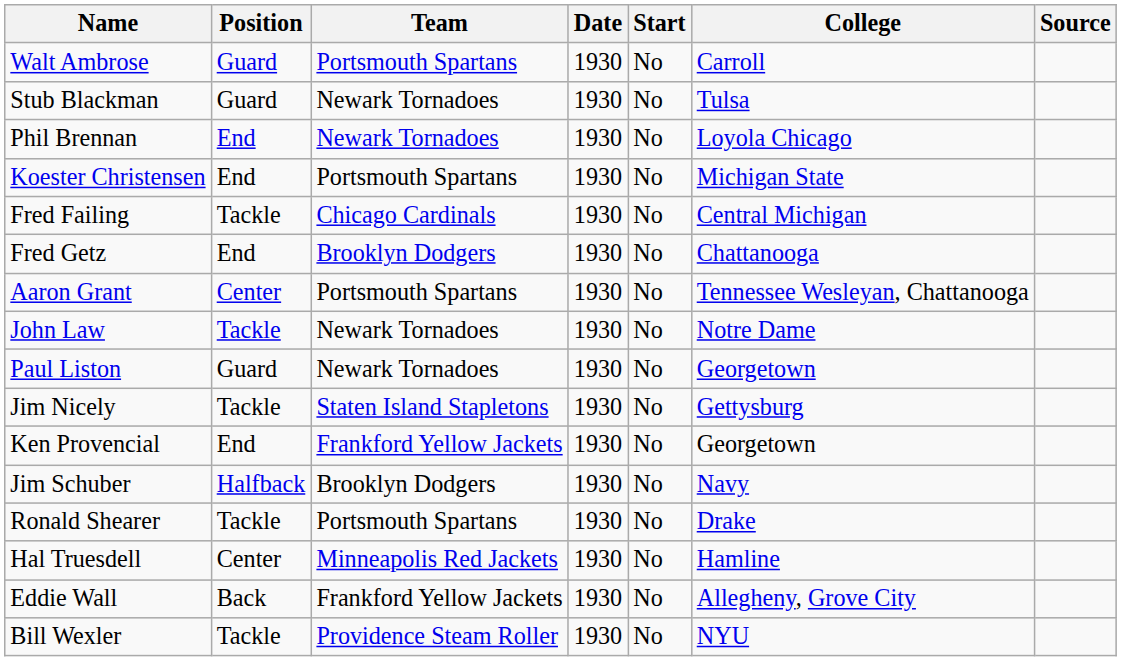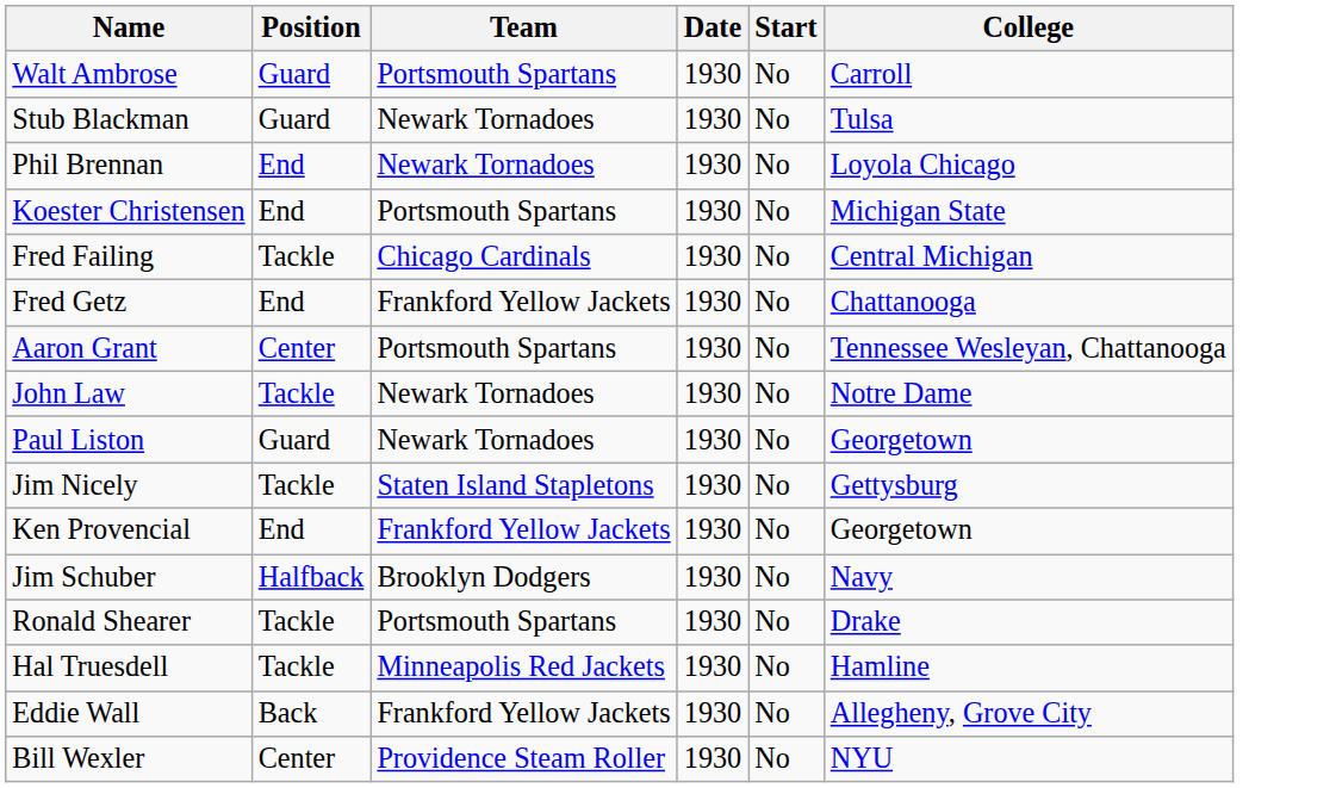- column: Source
Fred Getz | Team: Brooklyn Dodgers -> Frankford Yellow Jackets
Hal Truesdell | Position: Center -> Tackle
Bill Wexler | Position: Tackle -> Center
